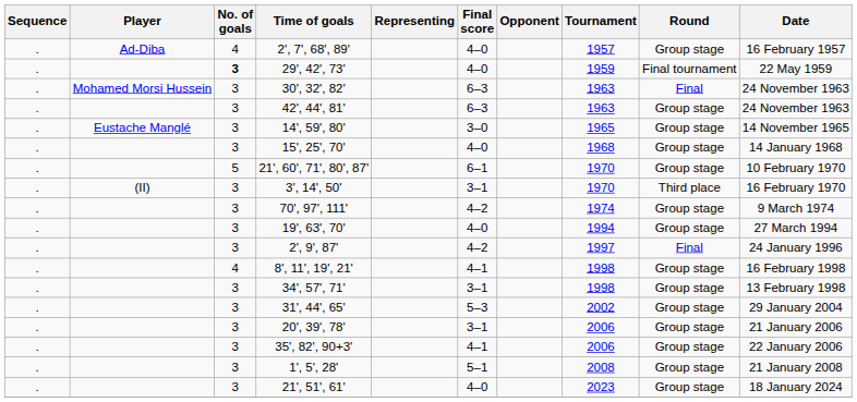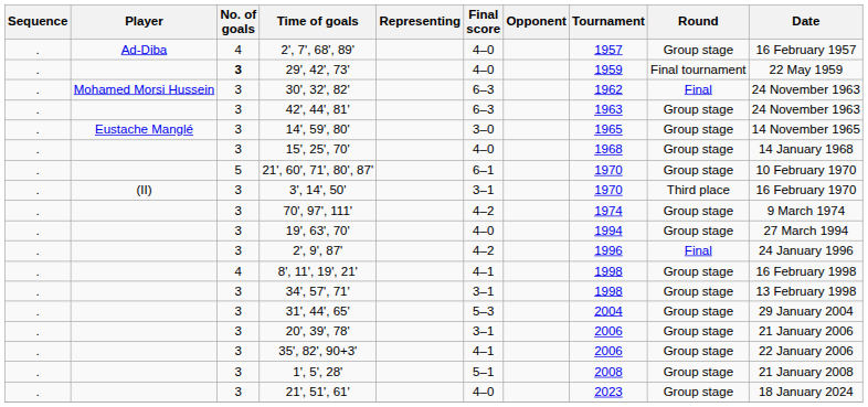30', 32', 82' | Tournament: 1963 -> 1962
2', 9', 87' | Tournament: 1997 -> 1996
31', 44', 65' | Tournament: 2002 -> 2004
